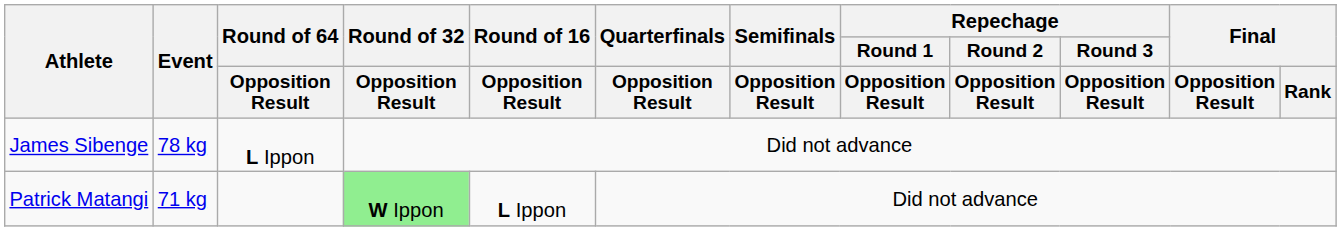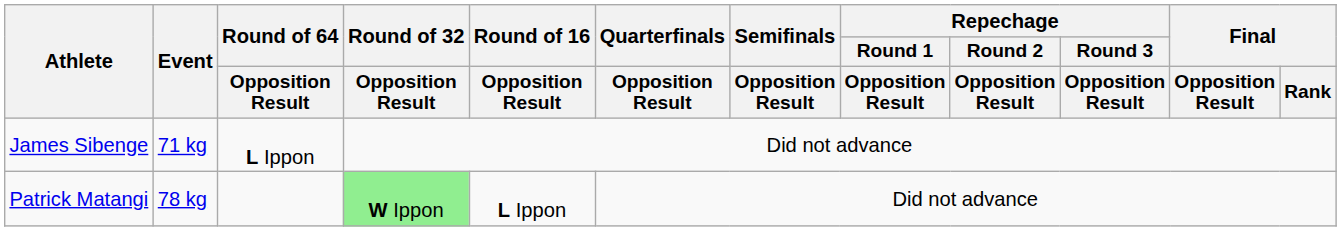James Sibenge | Event: 78 kg -> 71 kg
Patrick Matangi | Event: 71 kg -> 78 kg
